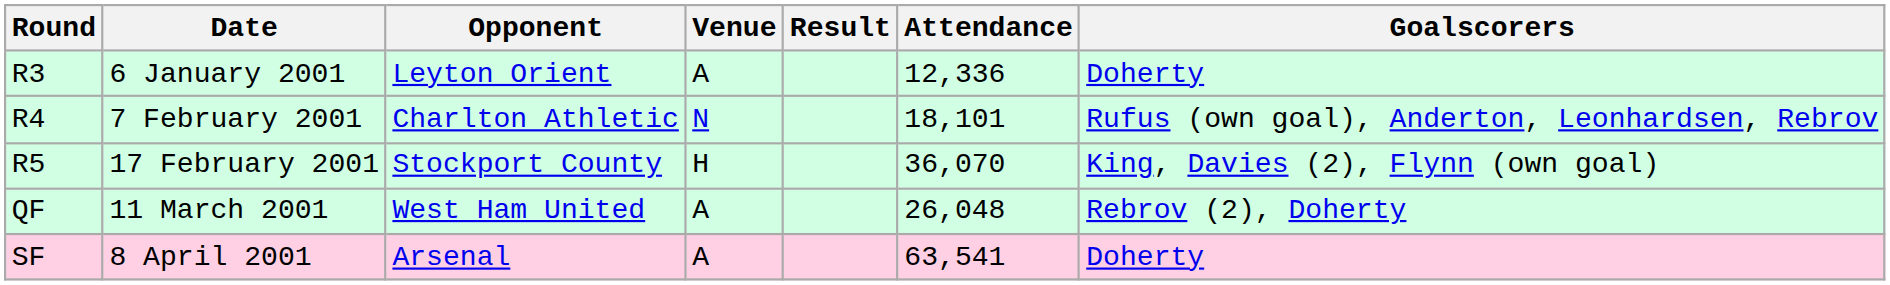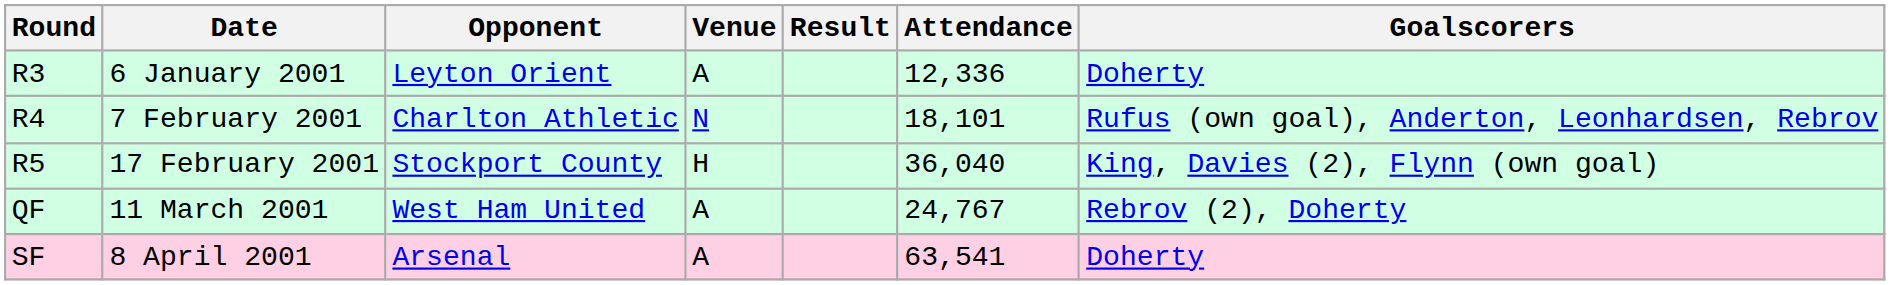17 February 2001 | Attendance: 36,070 -> 36,040
11 March 2001 | Attendance: 26,048 -> 24,767
